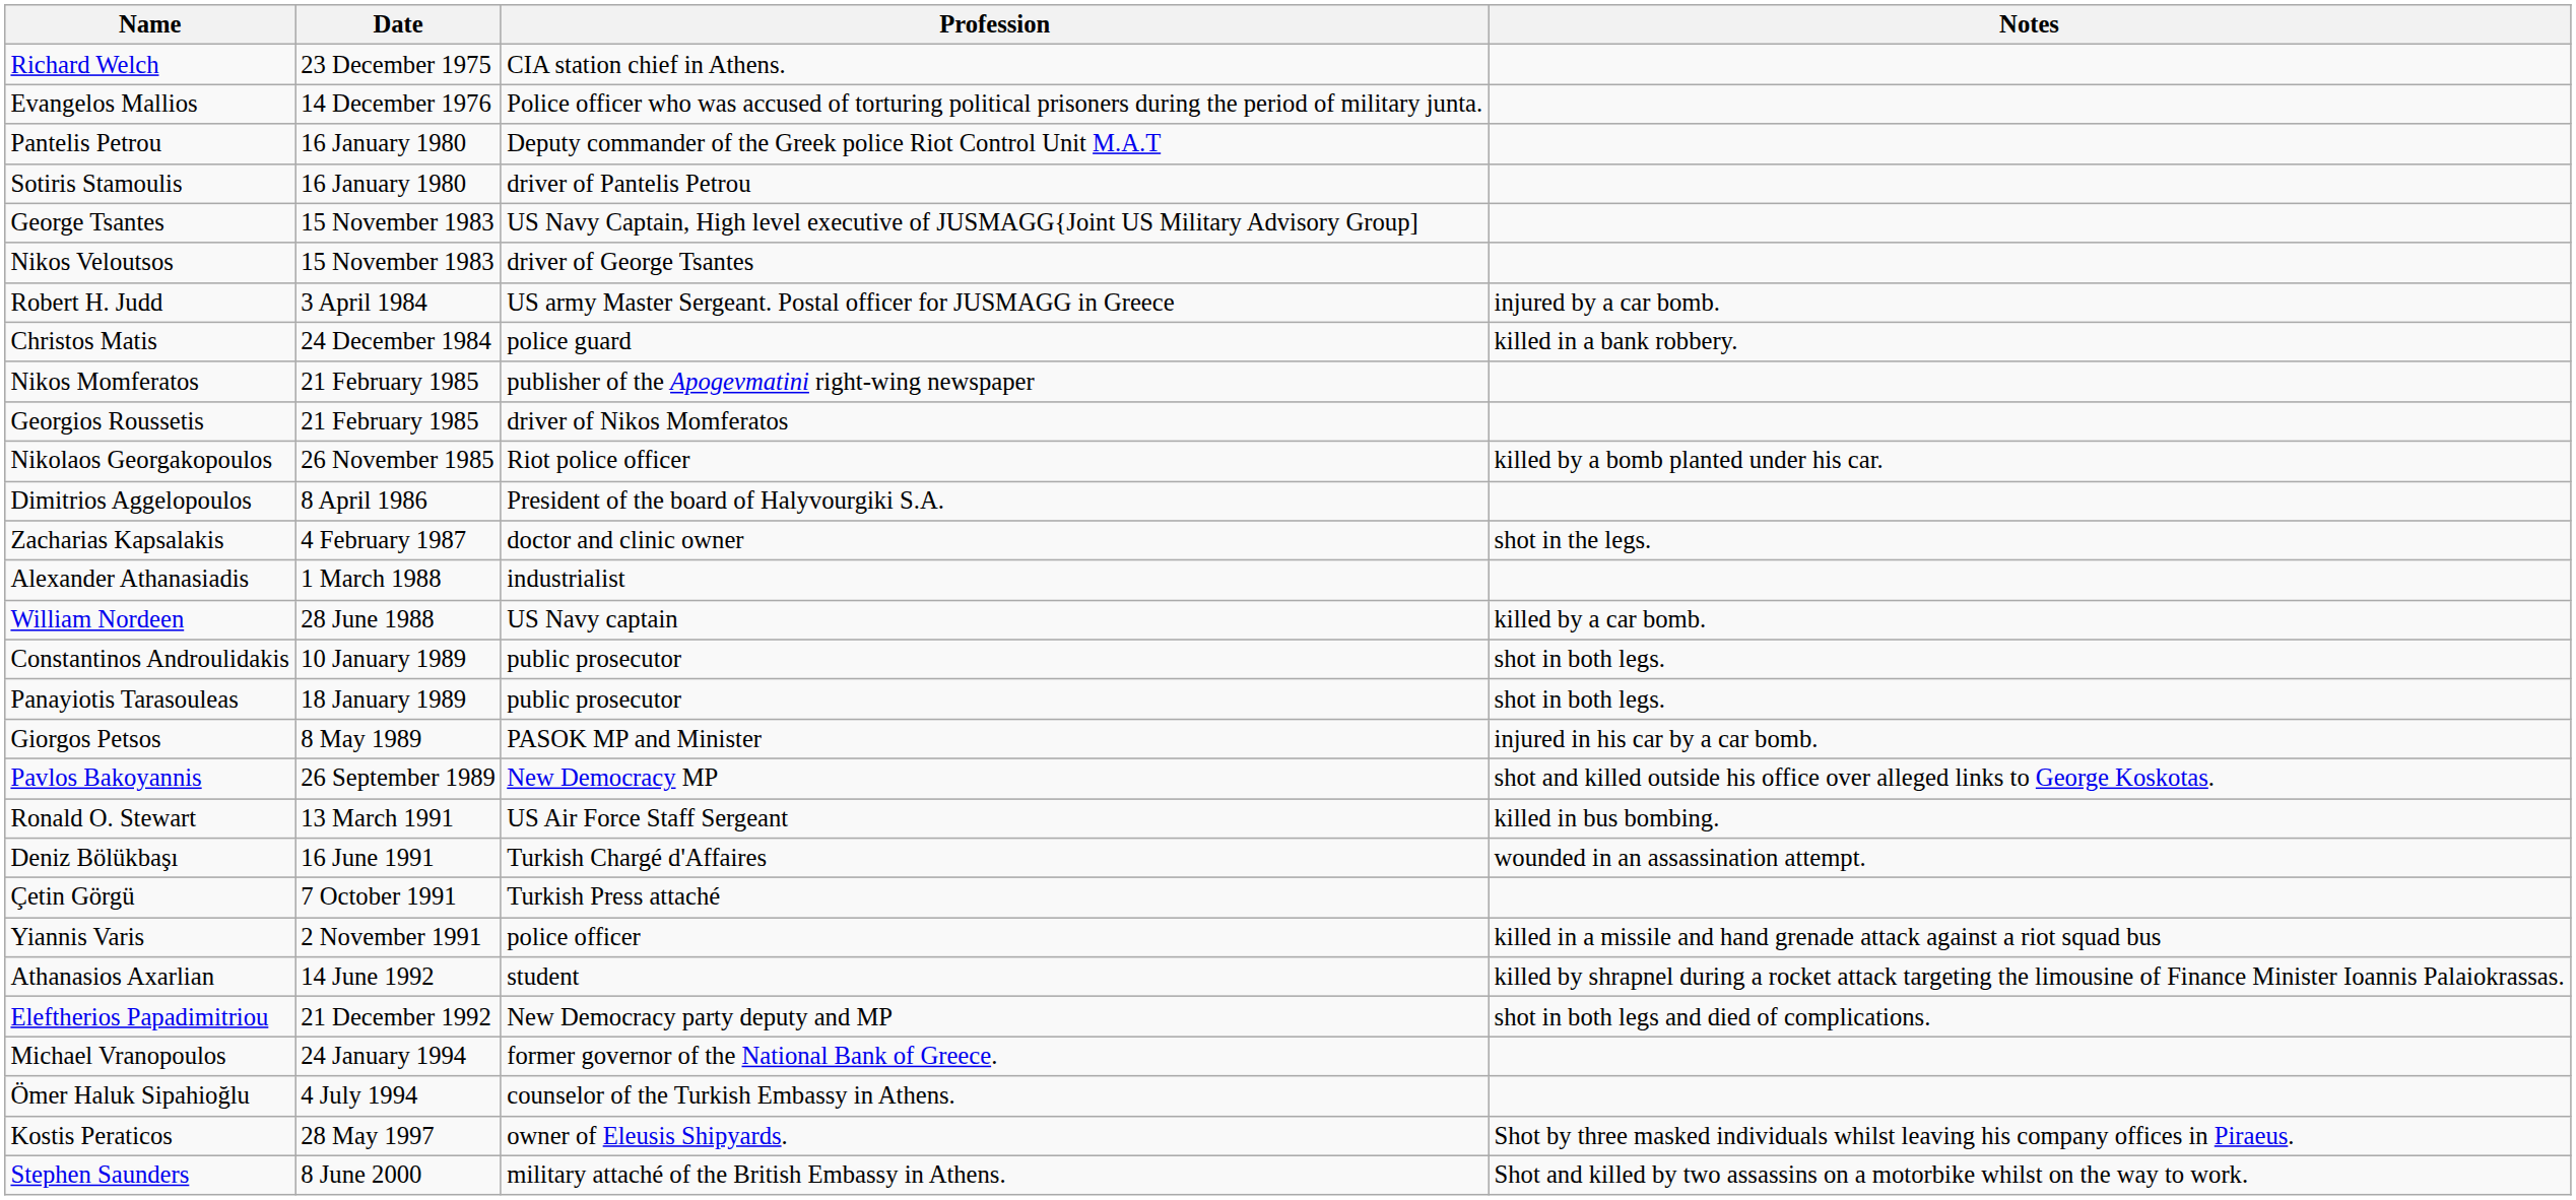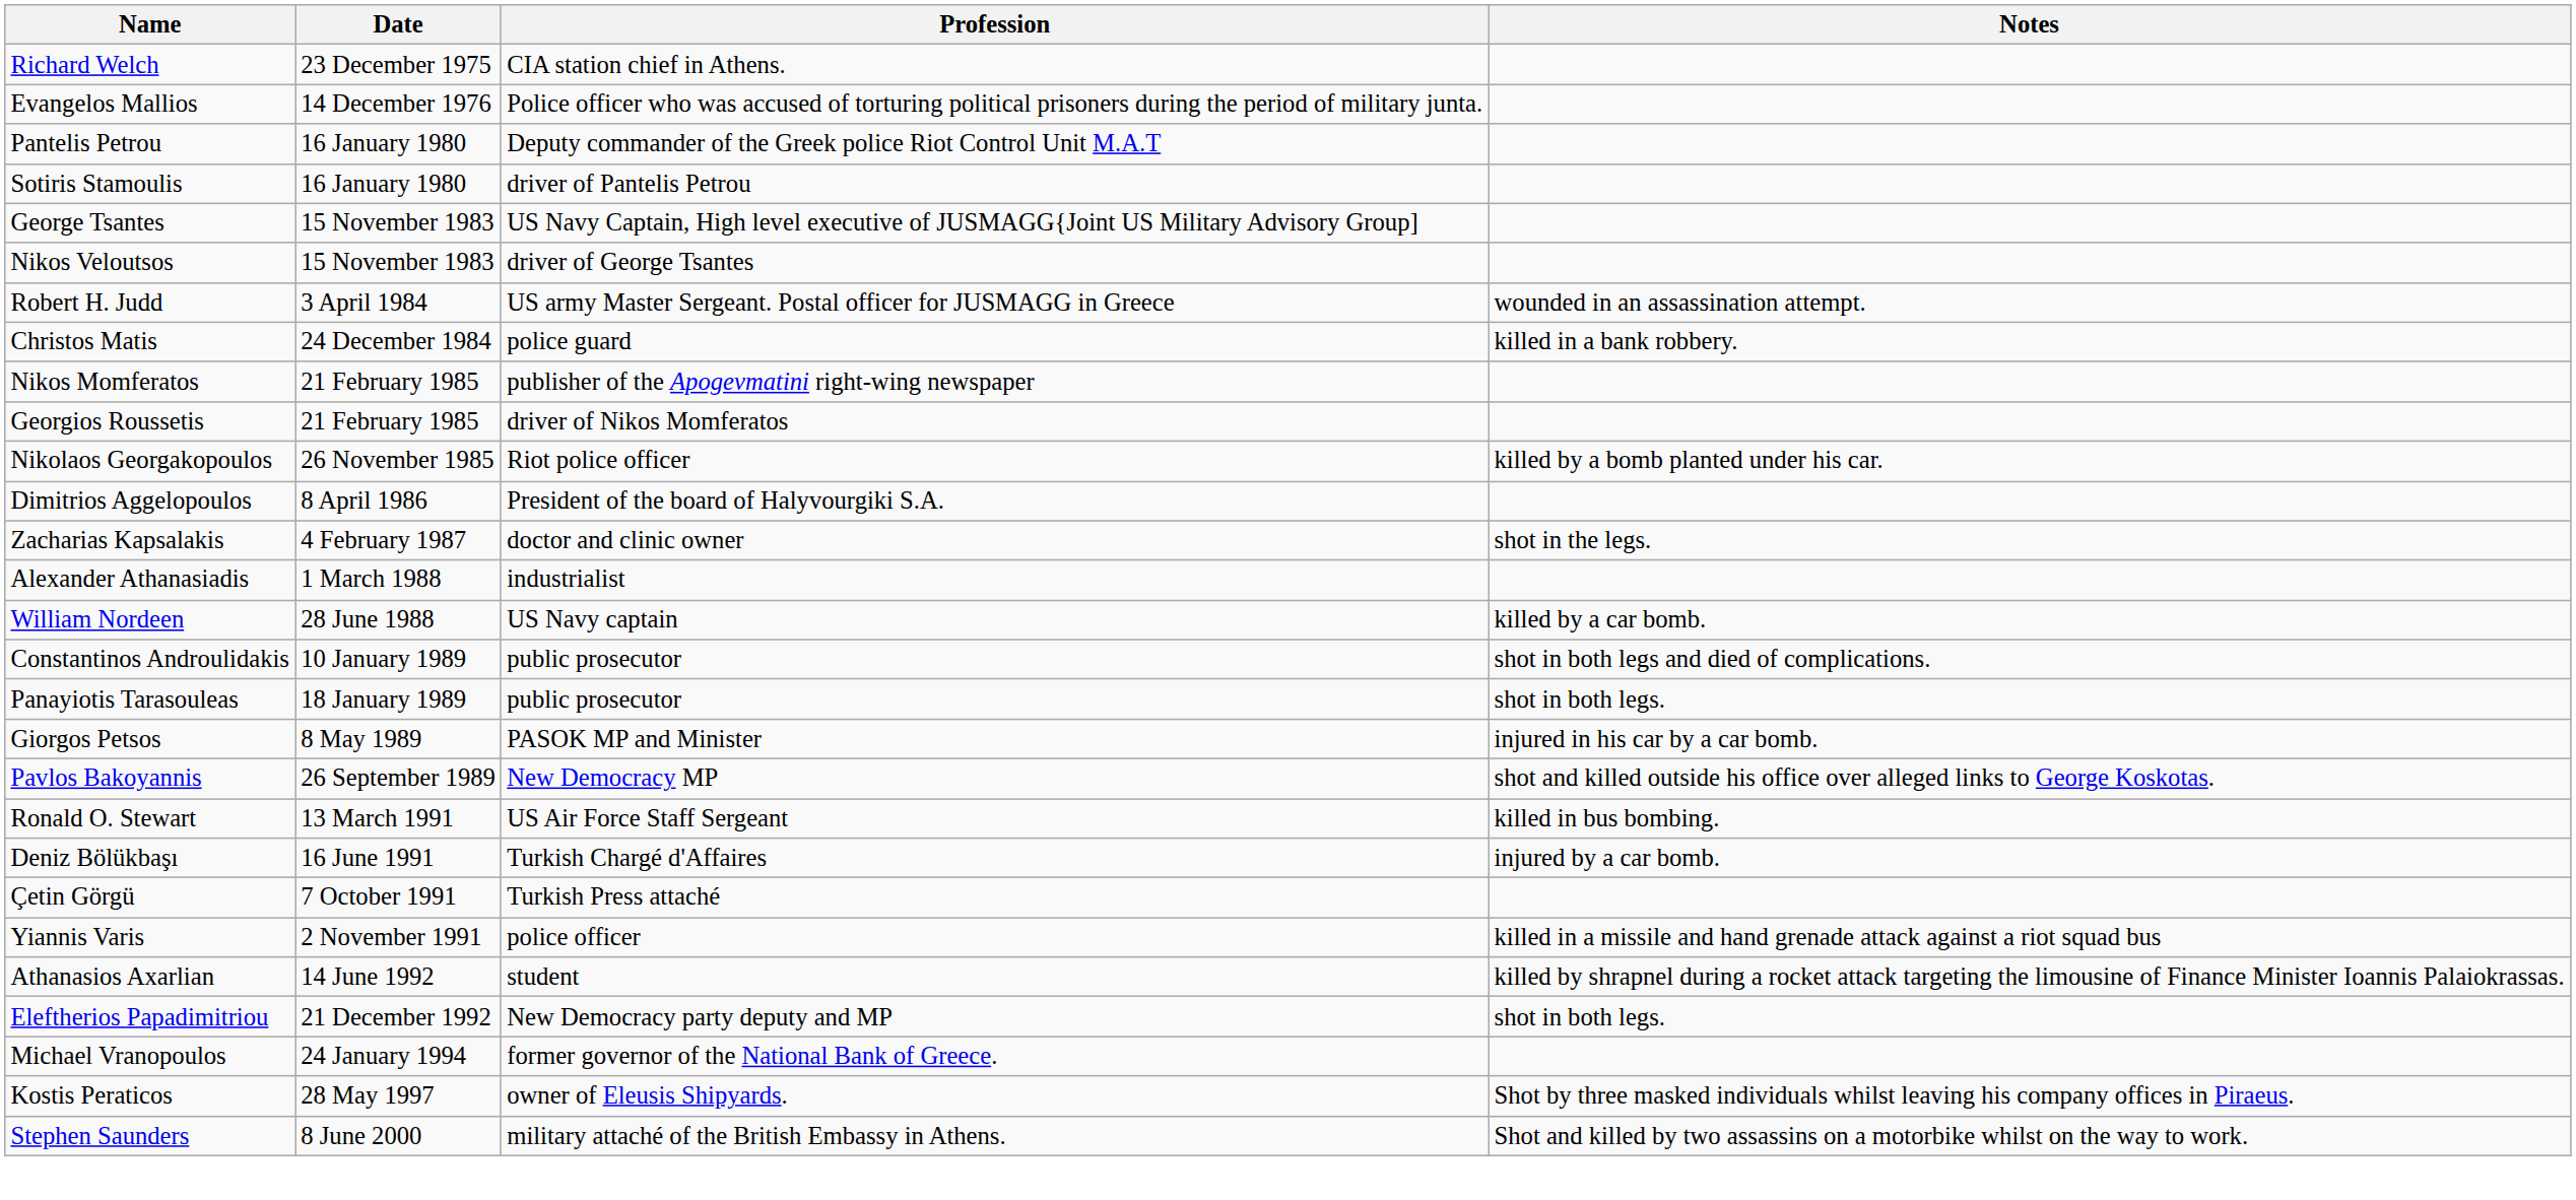Robert H. Judd | Notes: injured by a car bomb. -> wounded in an assassination attempt.
Constantinos Androulidakis | Notes: shot in both legs. -> shot in both legs and died of complications.
Deniz Bölükbaşı | Notes: wounded in an assassination attempt. -> injured by a car bomb.
Eleftherios Papadimitriou | Notes: shot in both legs and died of complications. -> shot in both legs.
- row: Ömer Haluk Sipahioğlu | 4 July 1994 | counselor of the Turkish Embassy in Athens.
